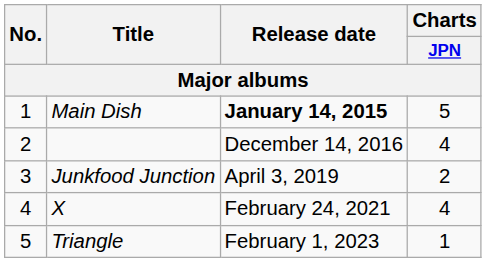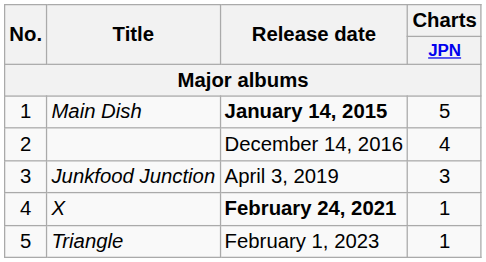Junkfood Junction | Charts / JPN: 2 -> 3
X | Release date: normal -> bold
X | Charts / JPN: 4 -> 1
